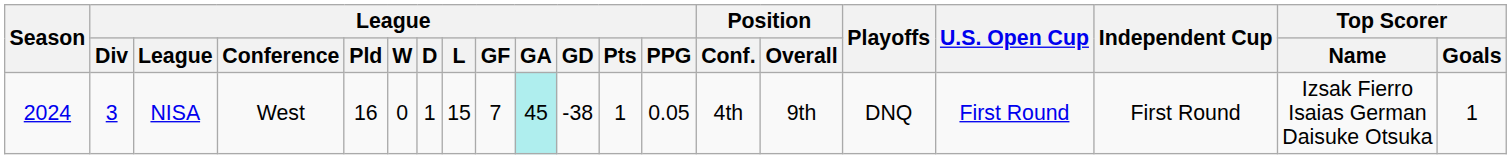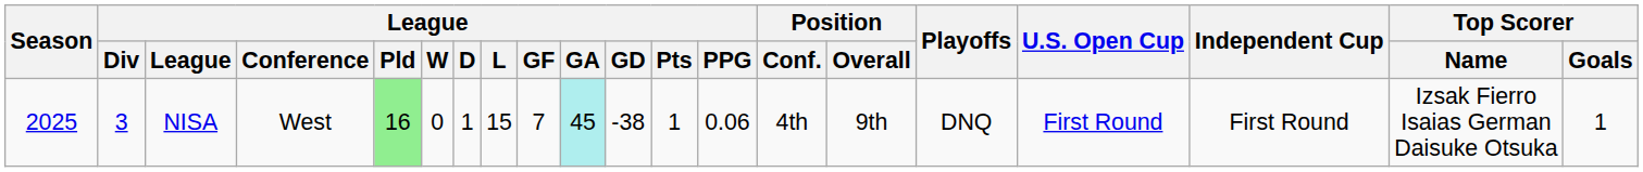NISA | Season: 2024 -> 2025
NISA | League / Pld: no background -> lightgreen background
NISA | League / PPG: 0.05 -> 0.06
